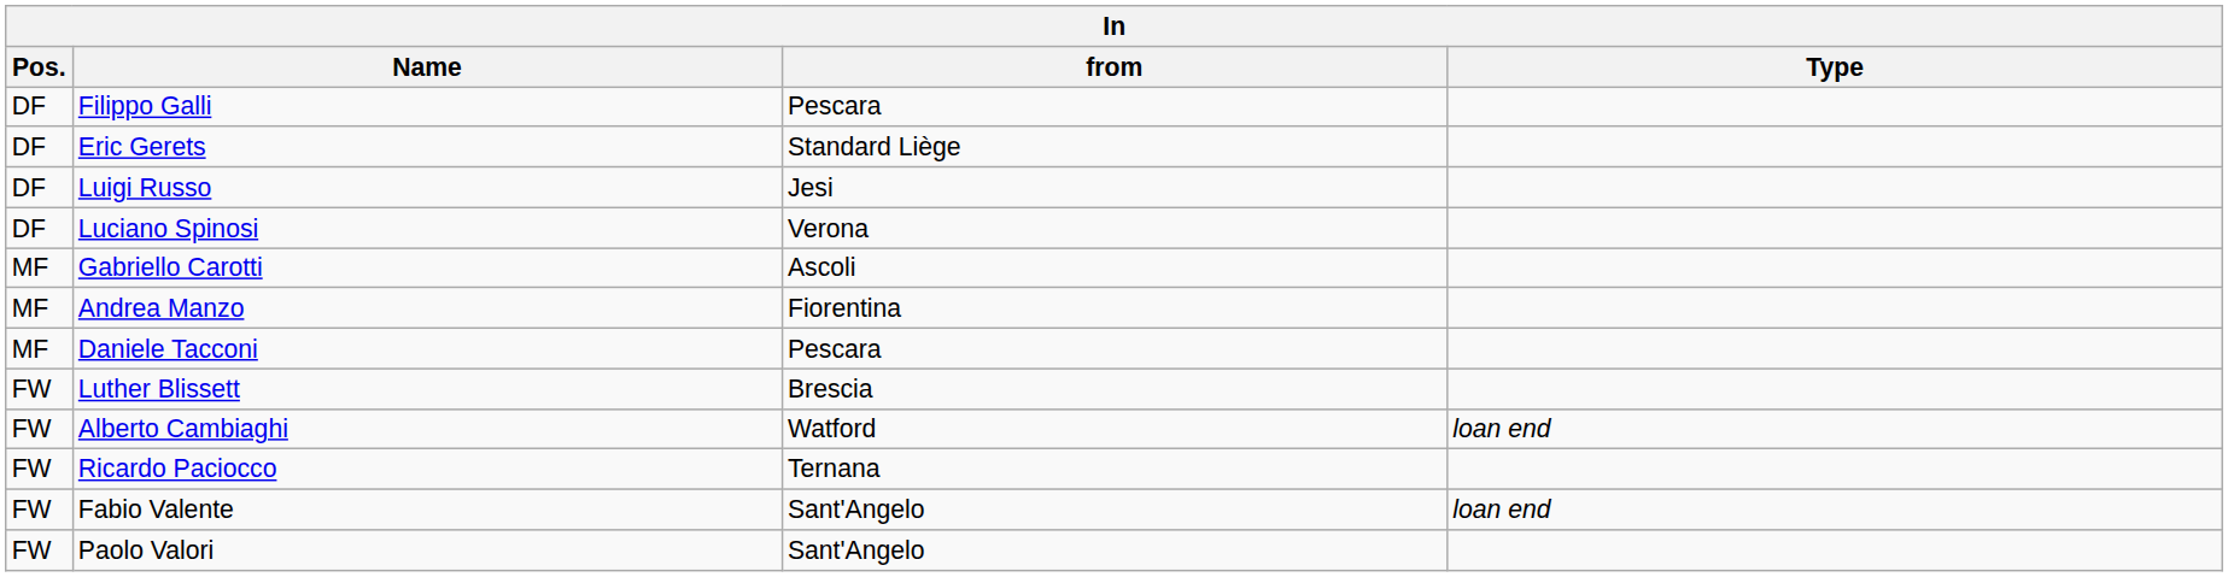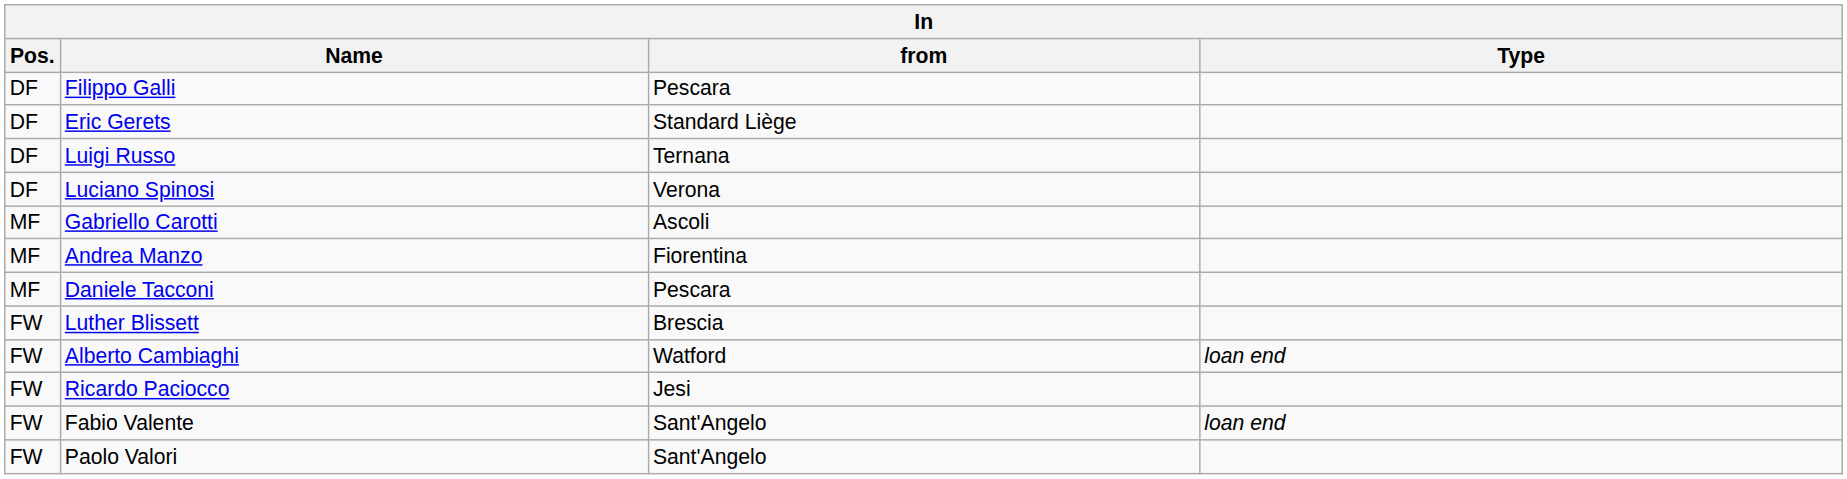Luigi Russo | from: Jesi -> Ternana
Ricardo Paciocco | from: Ternana -> Jesi
